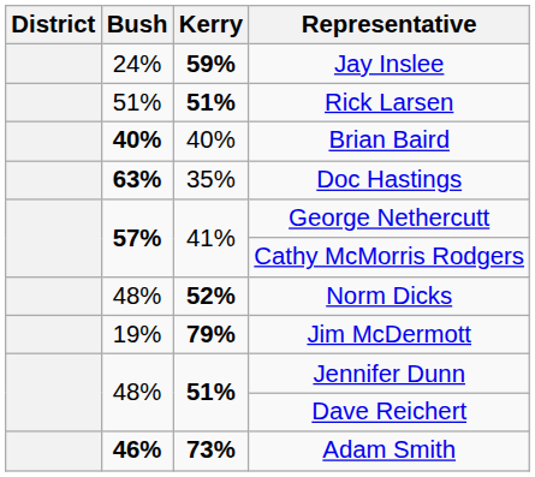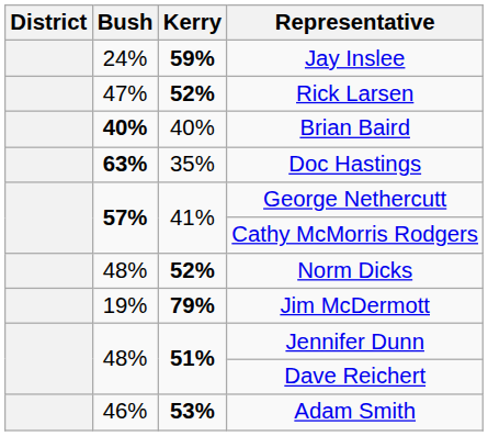Rick Larsen | Bush: 51% -> 47%
Rick Larsen | Kerry: 51% -> 52%
Adam Smith | Bush: bold -> normal
Adam Smith | Kerry: 73% -> 53%
